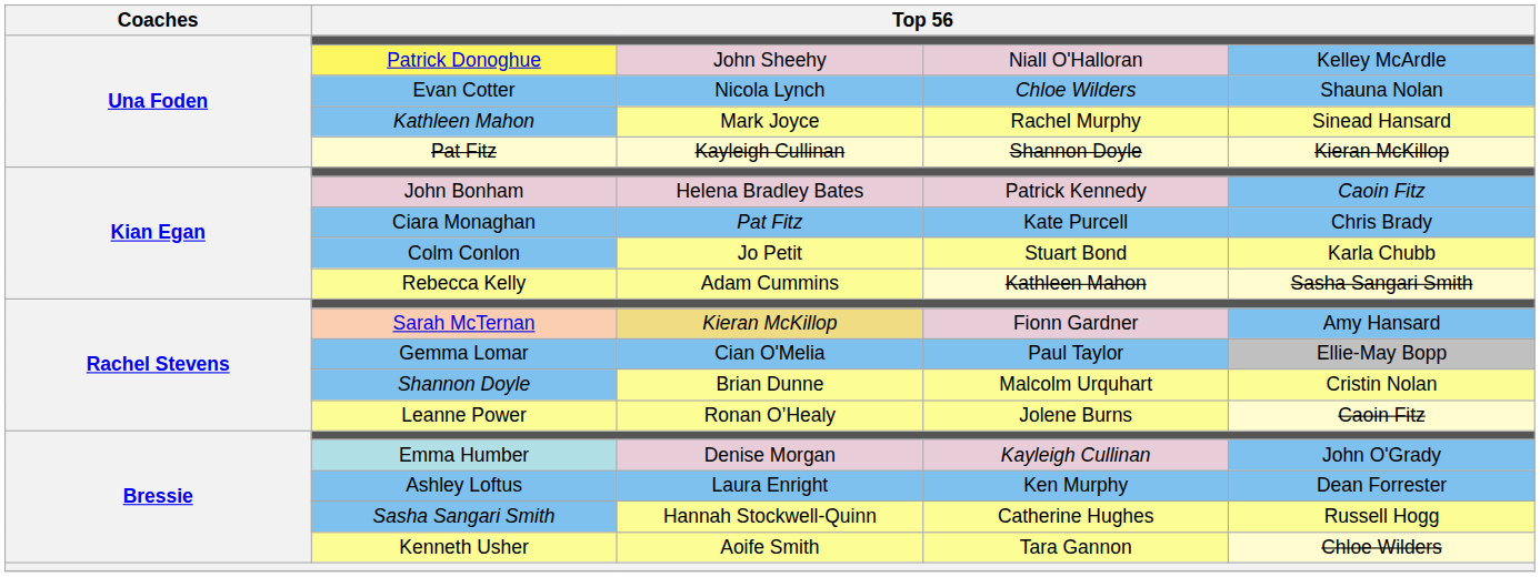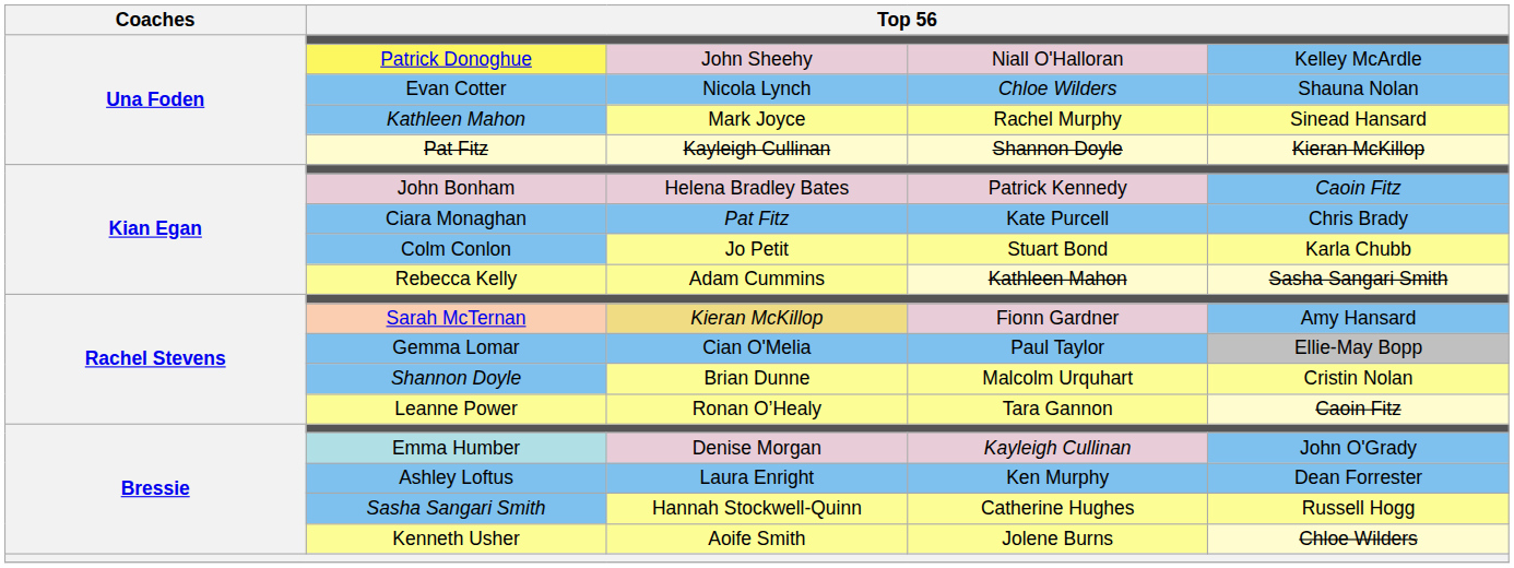Leanne Power | column 4: Jolene Burns -> Tara Gannon
Kenneth Usher | column 4: Tara Gannon -> Jolene Burns
